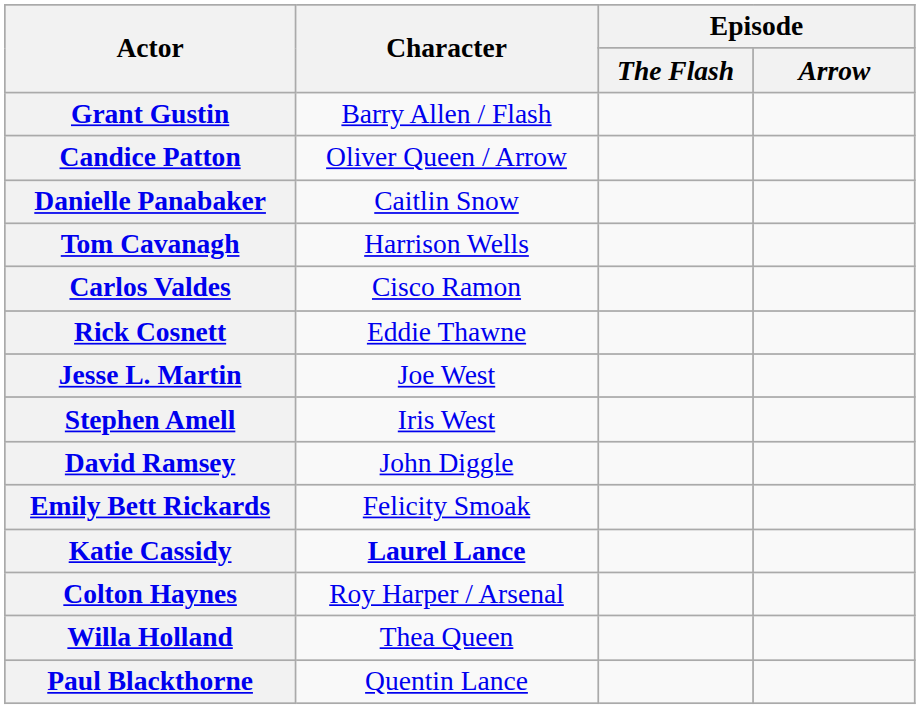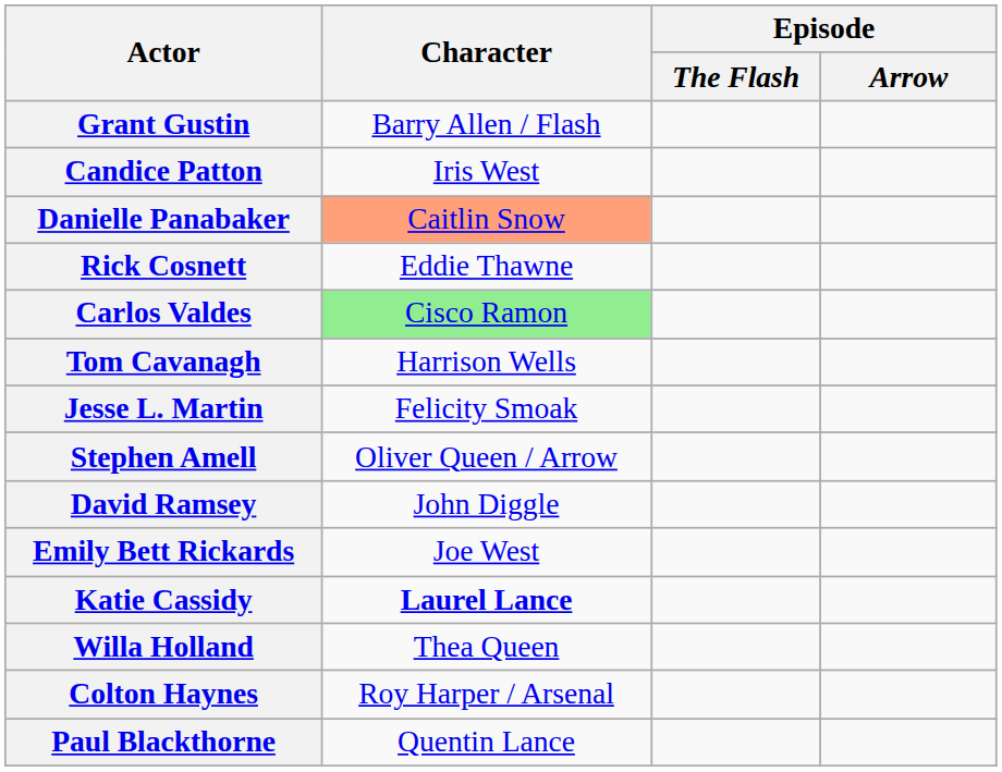Candice Patton | Character: Oliver Queen / Arrow -> Iris West
Danielle Panabaker | Character: no background -> lightsalmon background
rows swapped: Rick Cosnett <-> Tom Cavanagh
Carlos Valdes | Character: no background -> lightgreen background
Jesse L. Martin | Character: Joe West -> Felicity Smoak
Stephen Amell | Character: Iris West -> Oliver Queen / Arrow
Emily Bett Rickards | Character: Felicity Smoak -> Joe West
rows swapped: Willa Holland <-> Colton Haynes
